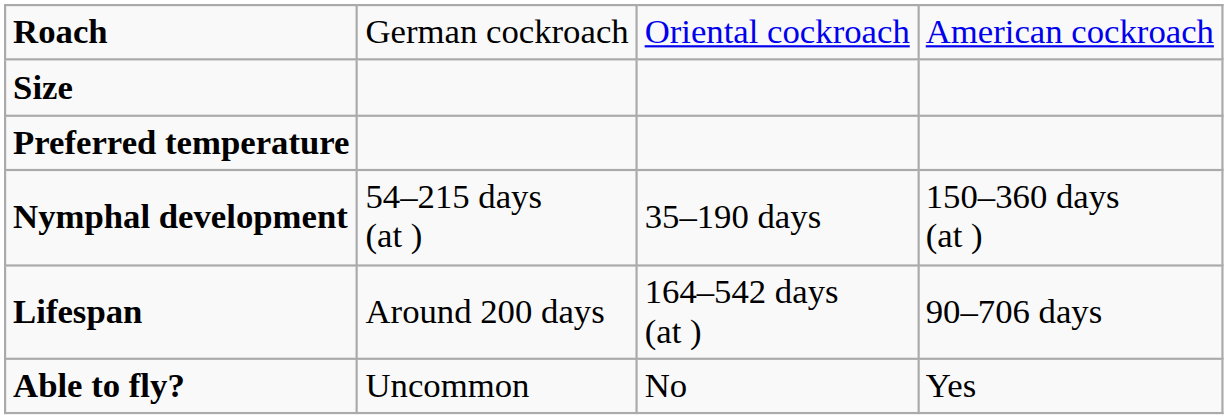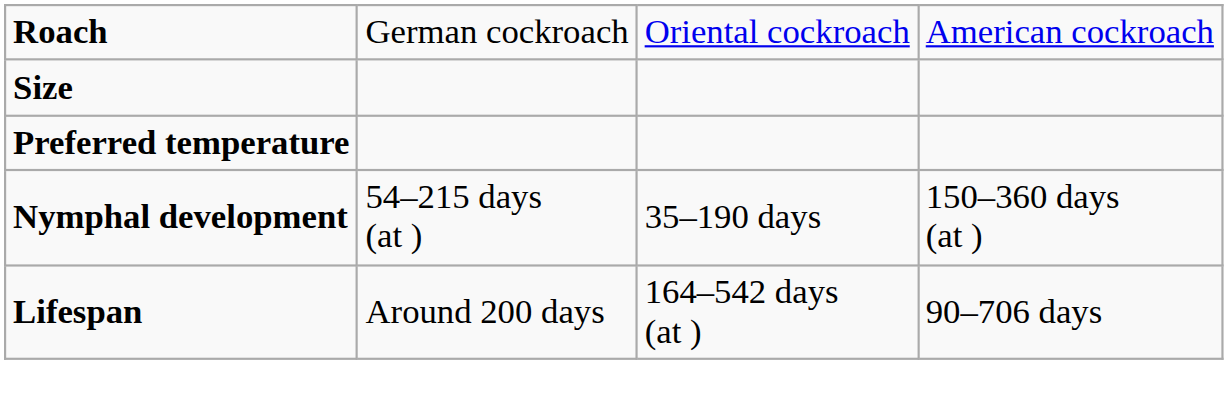- row: Able to fly? | Uncommon | No | Yes
